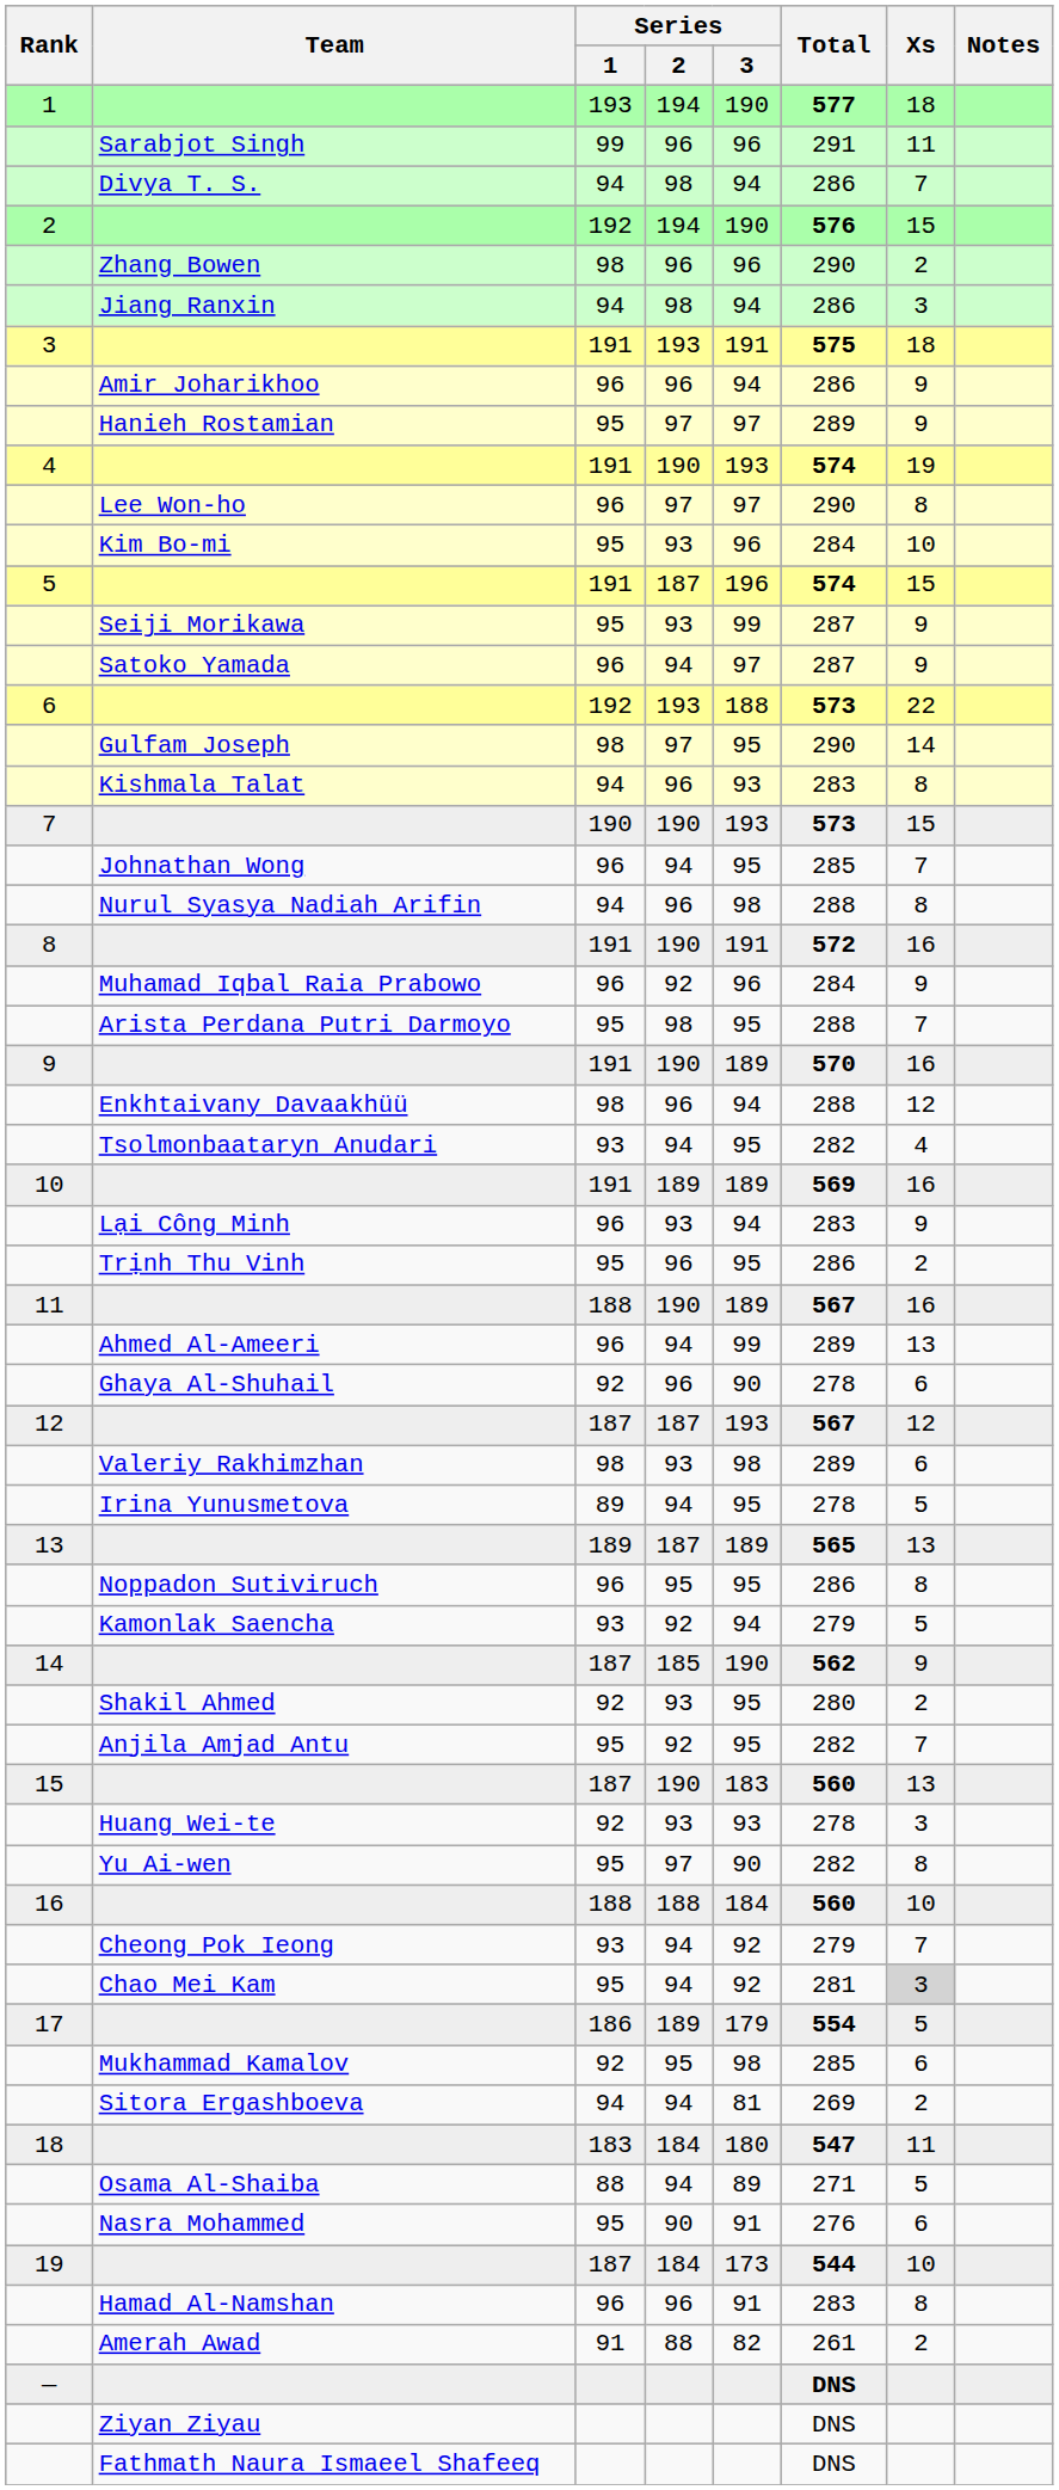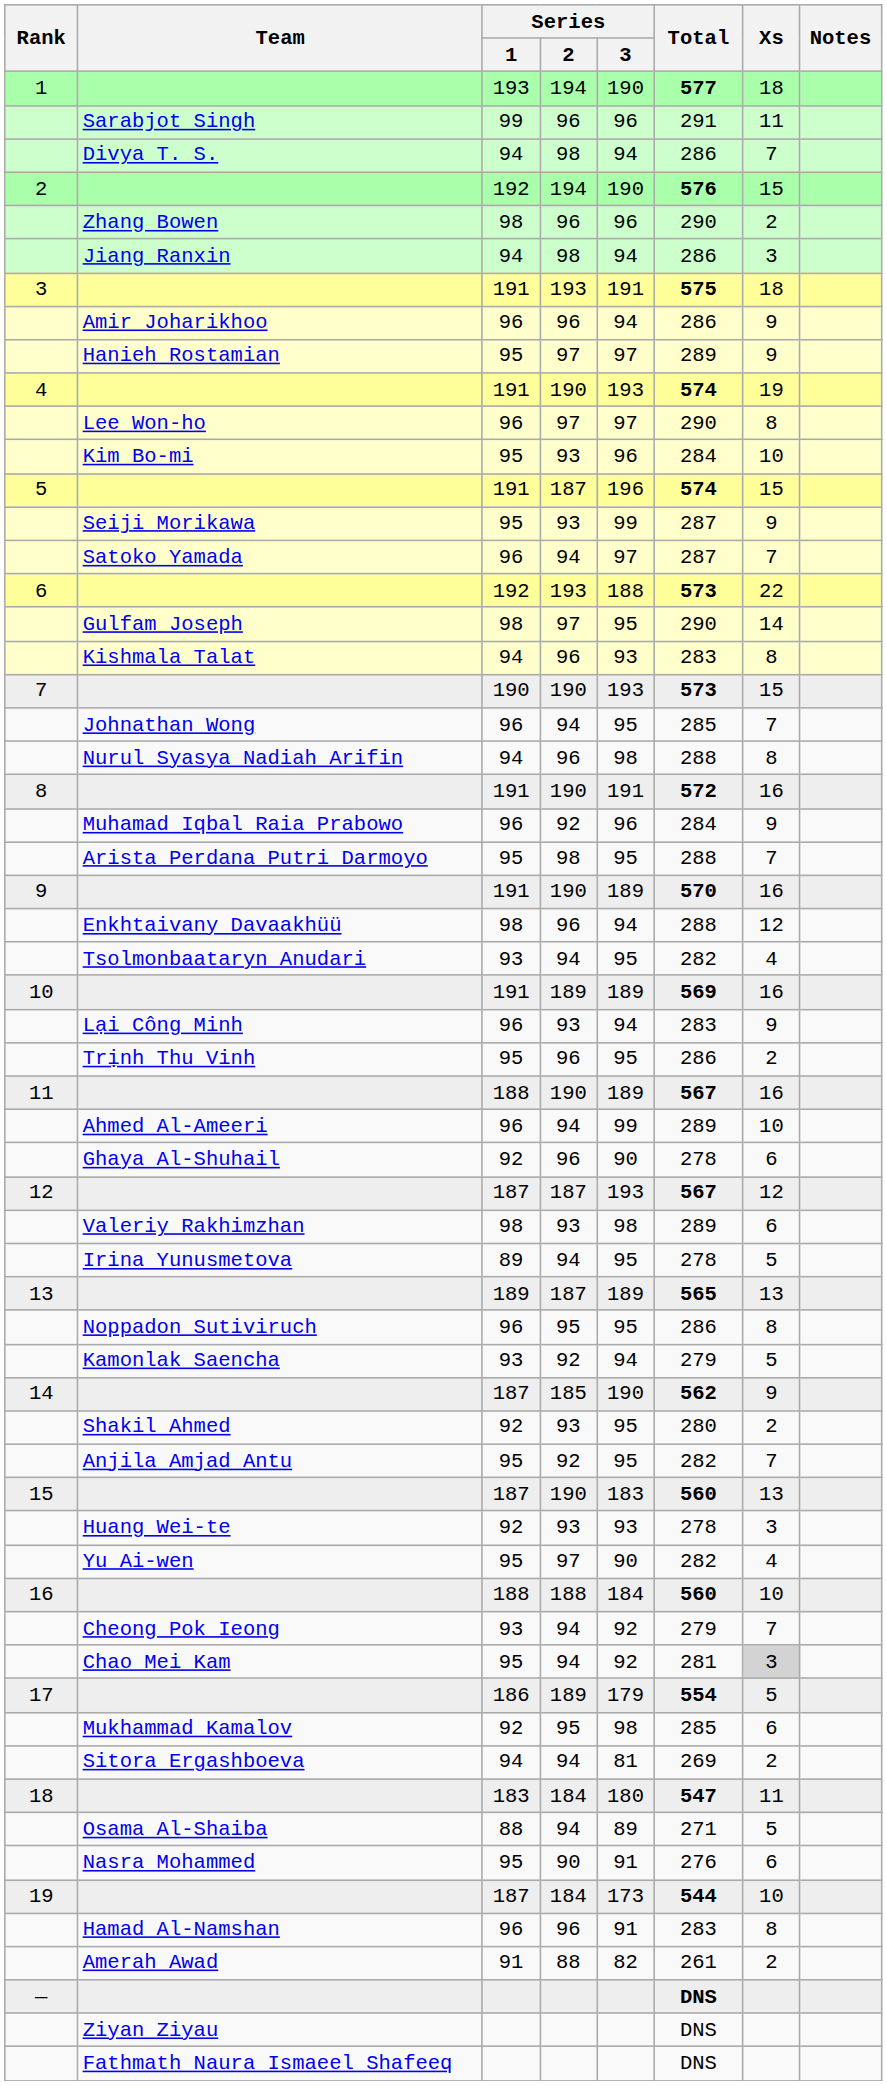Satoko Yamada | Xs: 9 -> 7
Ahmed Al-Ameeri | Xs: 13 -> 10
Yu Ai-wen | Xs: 8 -> 4
